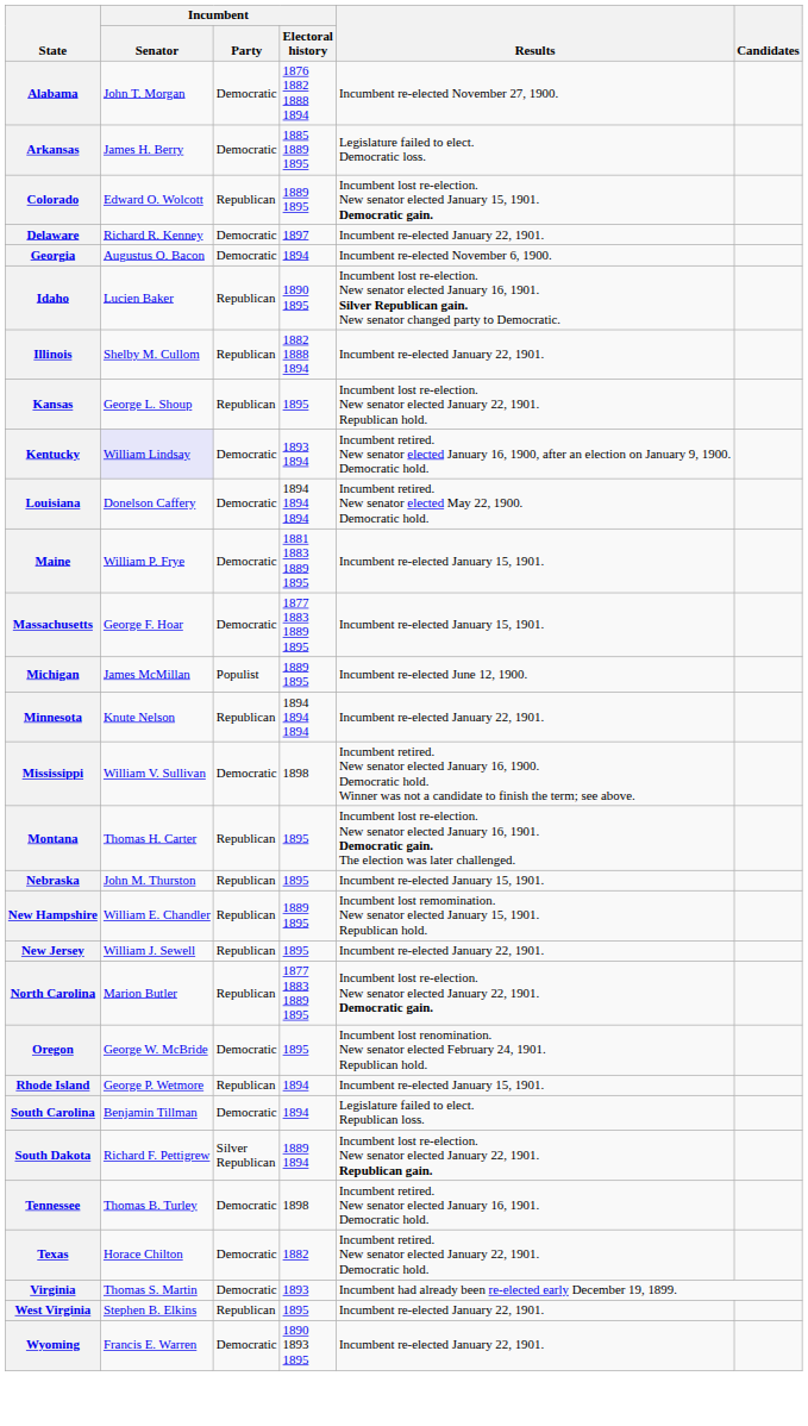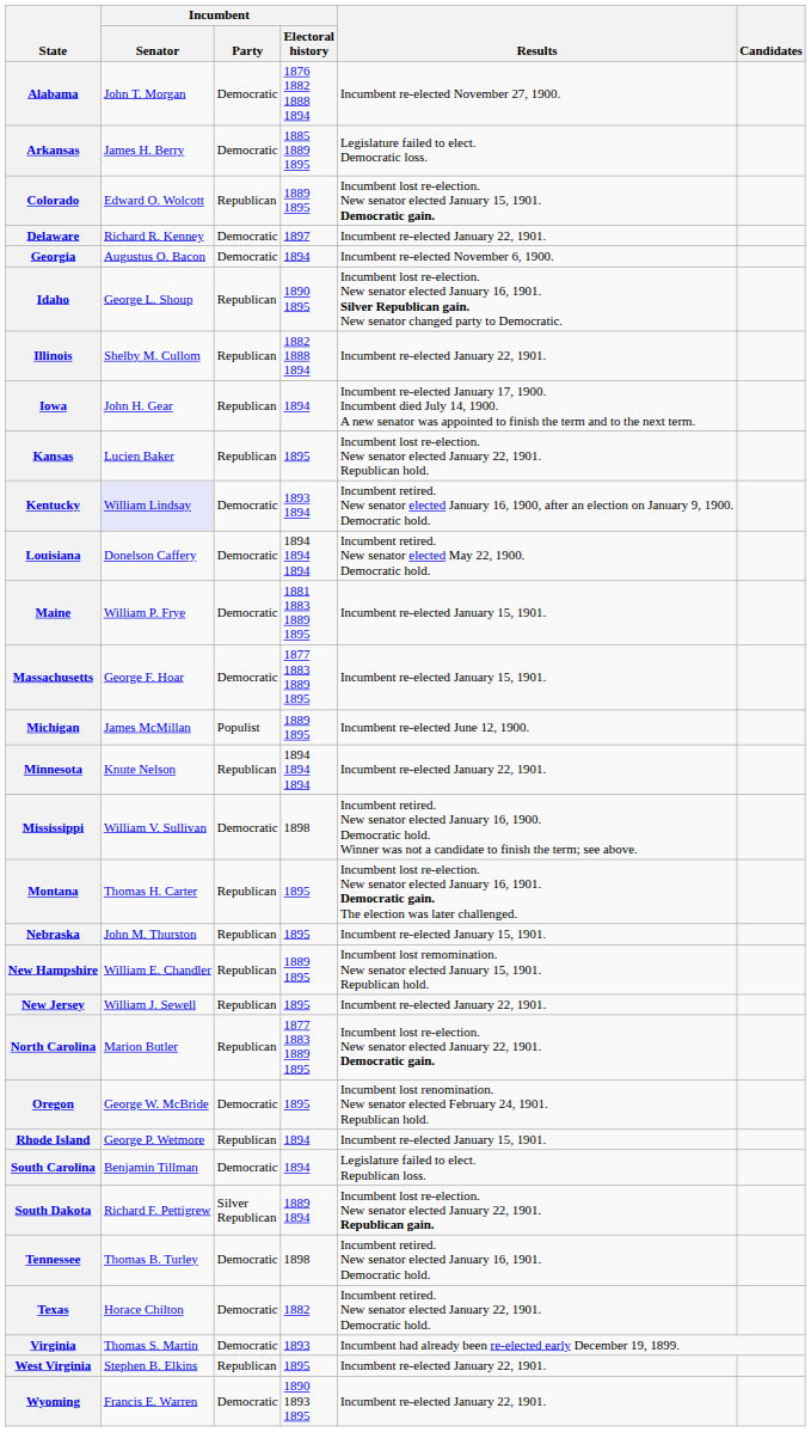Idaho | Incumbent / Senator: Lucien Baker -> George L. Shoup
+ row: Iowa | John H. Gear | Republican | 1894 | Incumbent re-elected January 17, 1900. Incumbent died July 14, 1900. A new senator was appointed to finish the term and to the next term.
Kansas | Incumbent / Senator: George L. Shoup -> Lucien Baker
